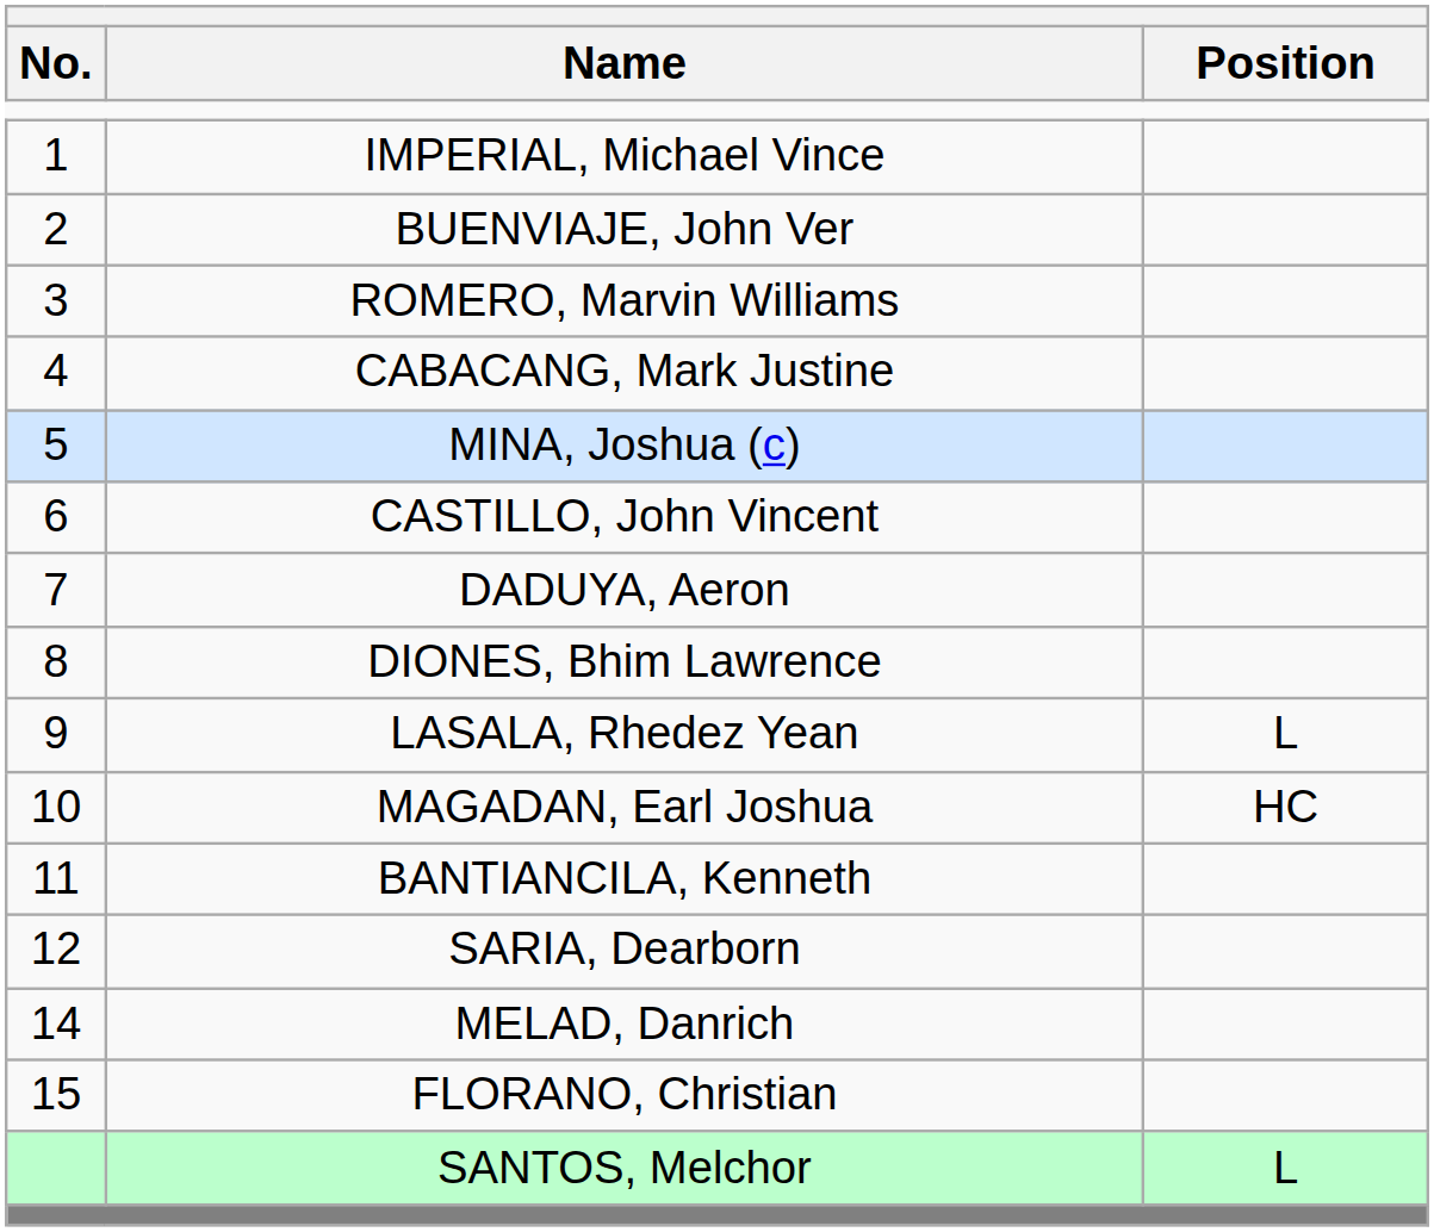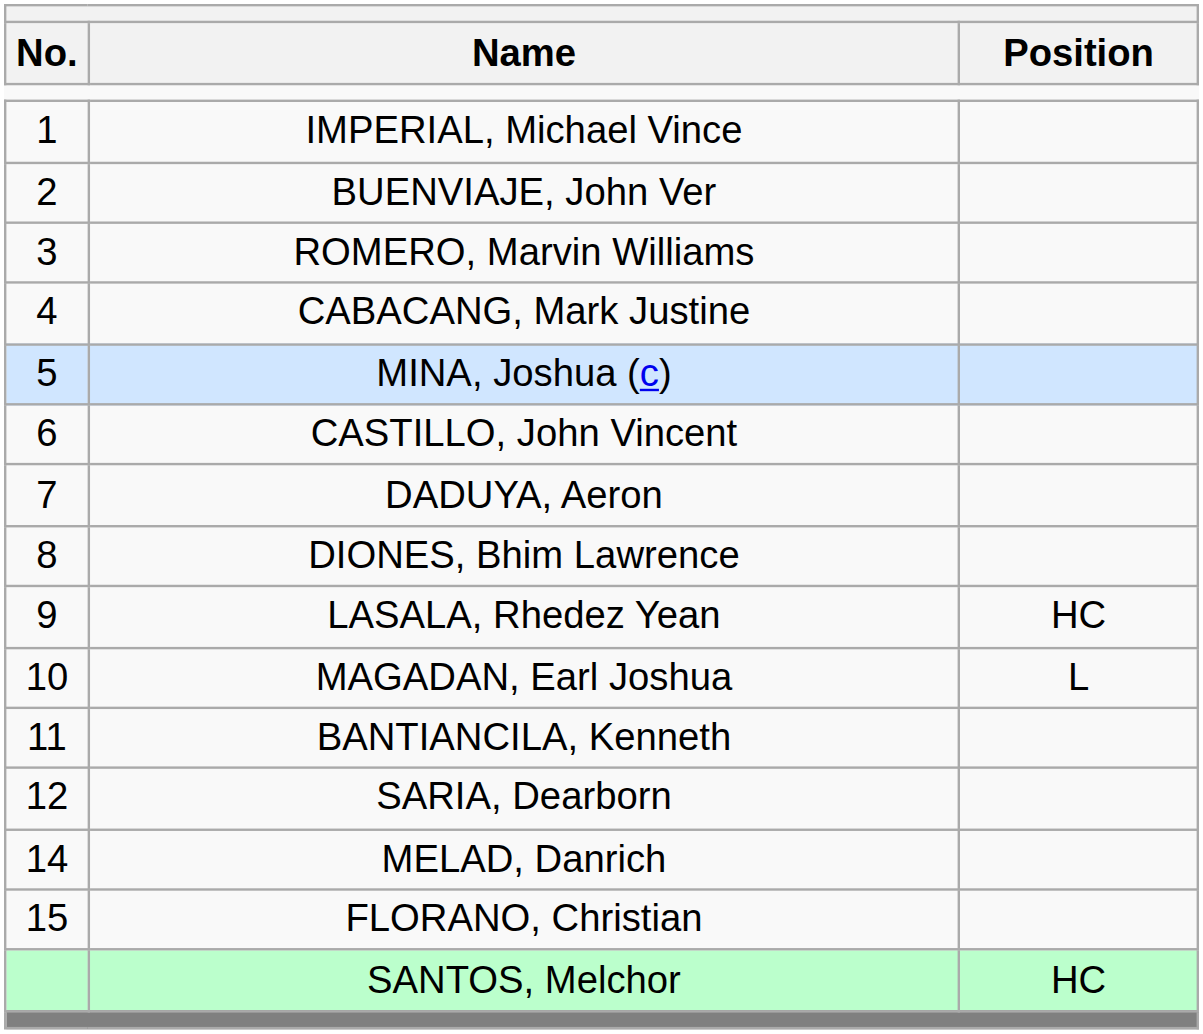LASALA, Rhedez Yean | Position: L -> HC
MAGADAN, Earl Joshua | Position: HC -> L
SANTOS, Melchor | Position: L -> HC
